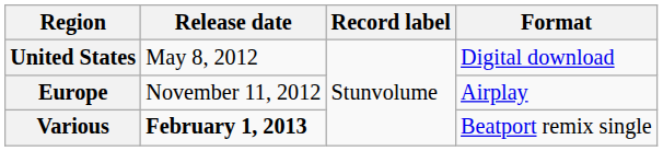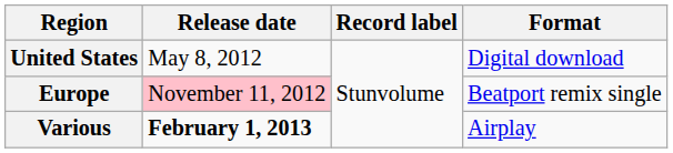Europe | Release date: no background -> pink background
Europe | Format: Airplay -> Beatport remix single
Various | Format: Beatport remix single -> Airplay
